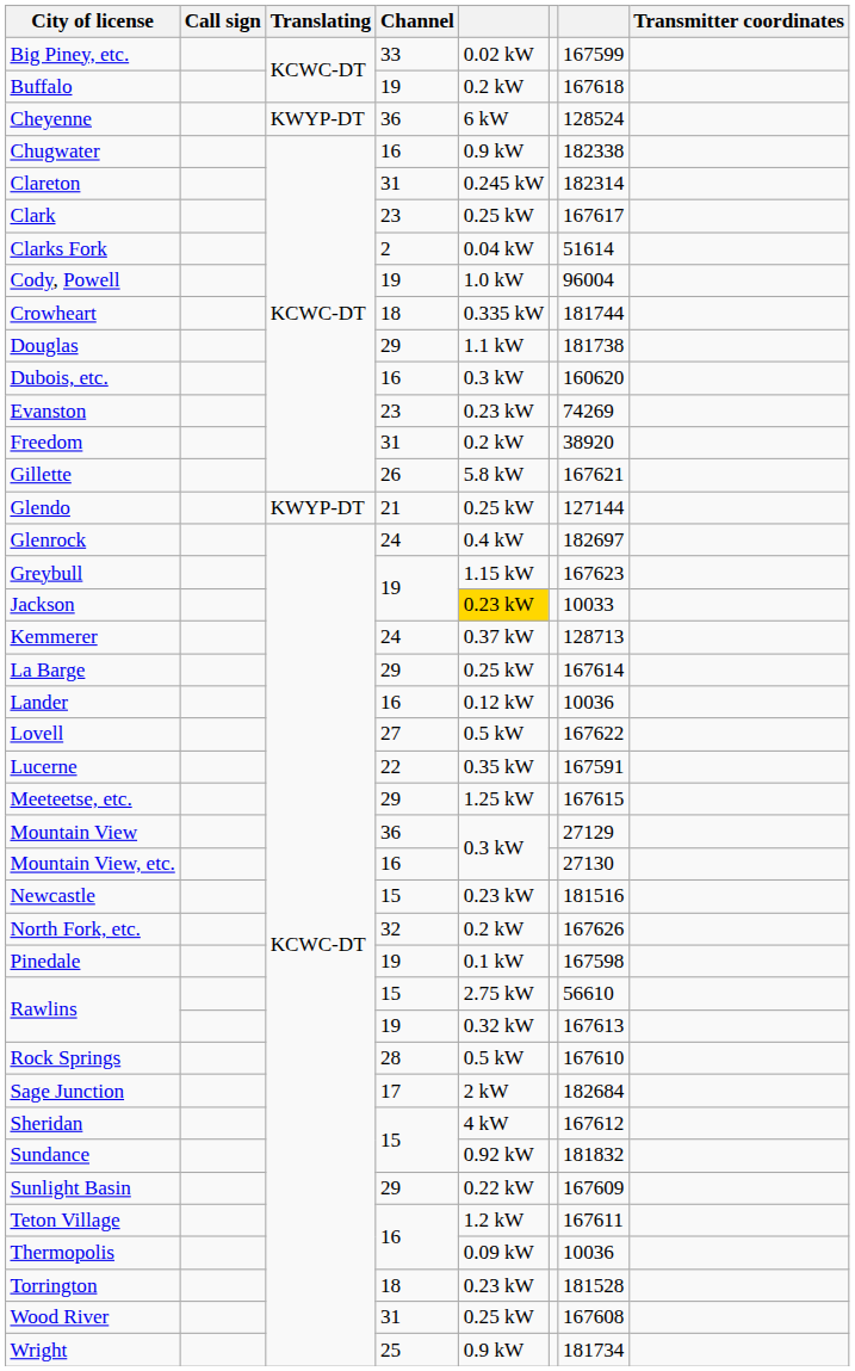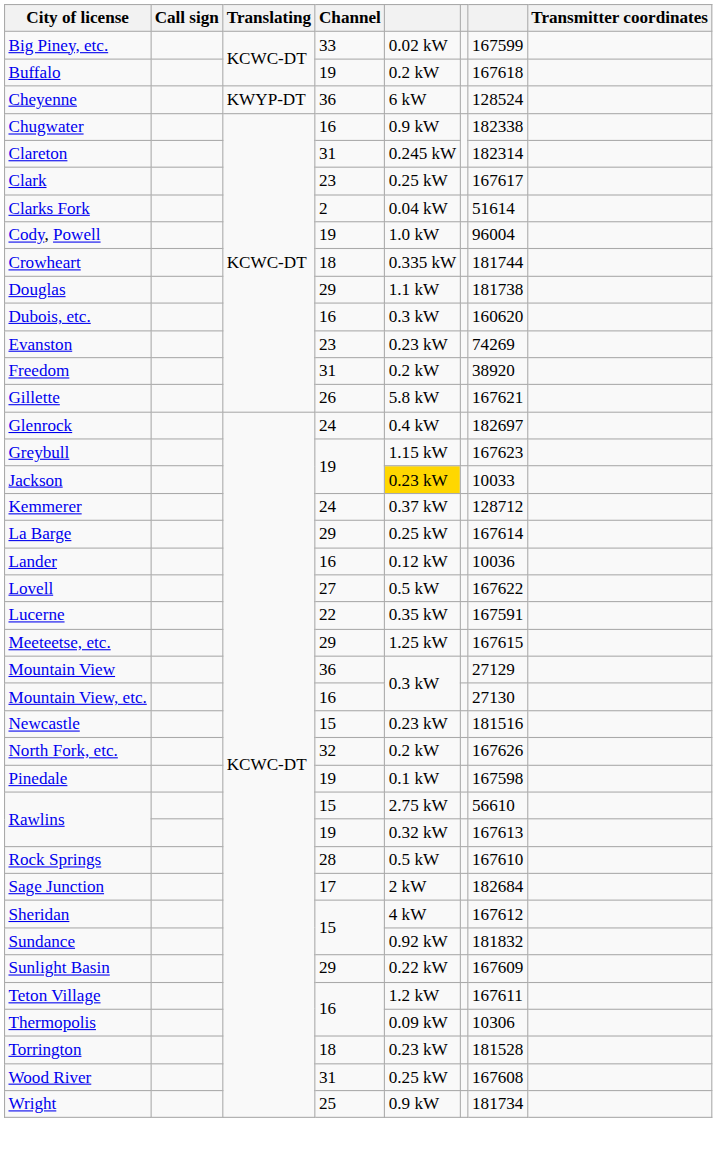- row: Glendo | KWYP-DT | 21 | 0.25 kW | 127144
Kemmerer | column 7: 128713 -> 128712
Thermopolis | column 7: 10036 -> 10306
